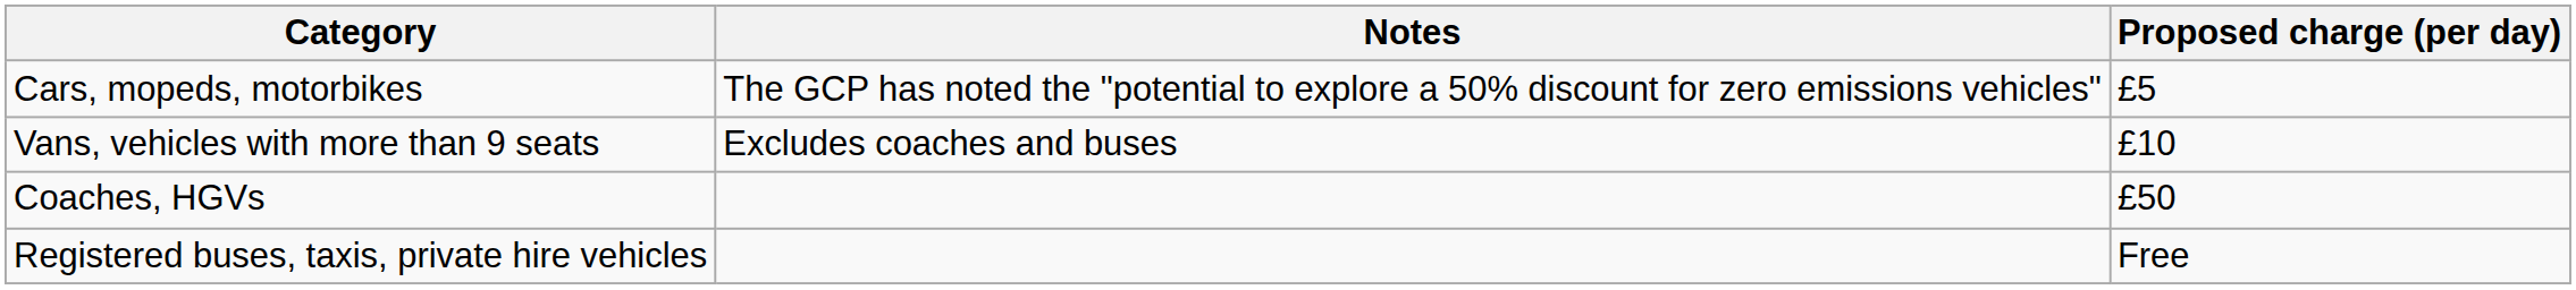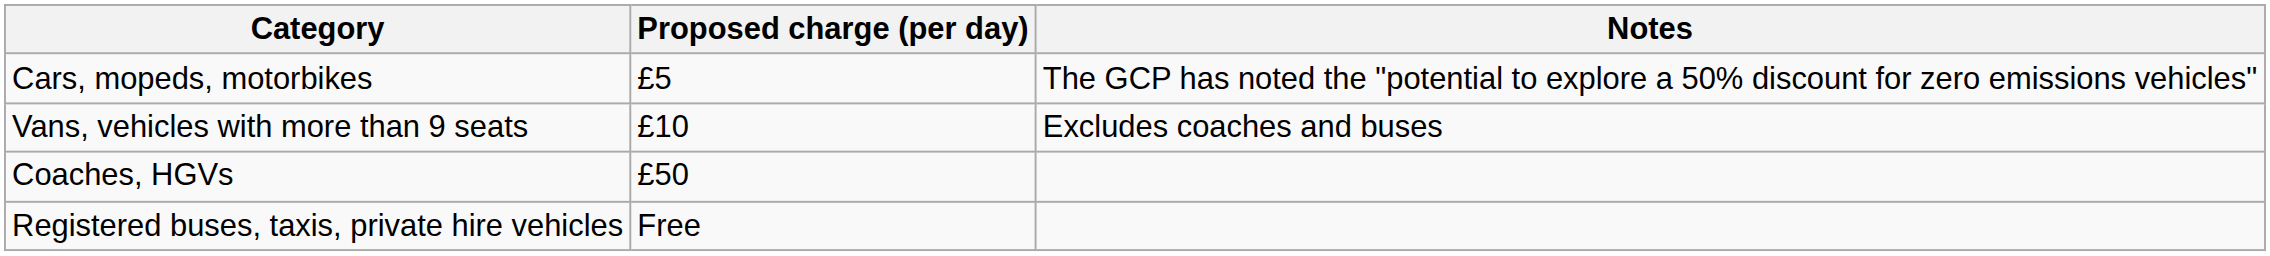columns swapped: Proposed charge (per day) <-> Notes
